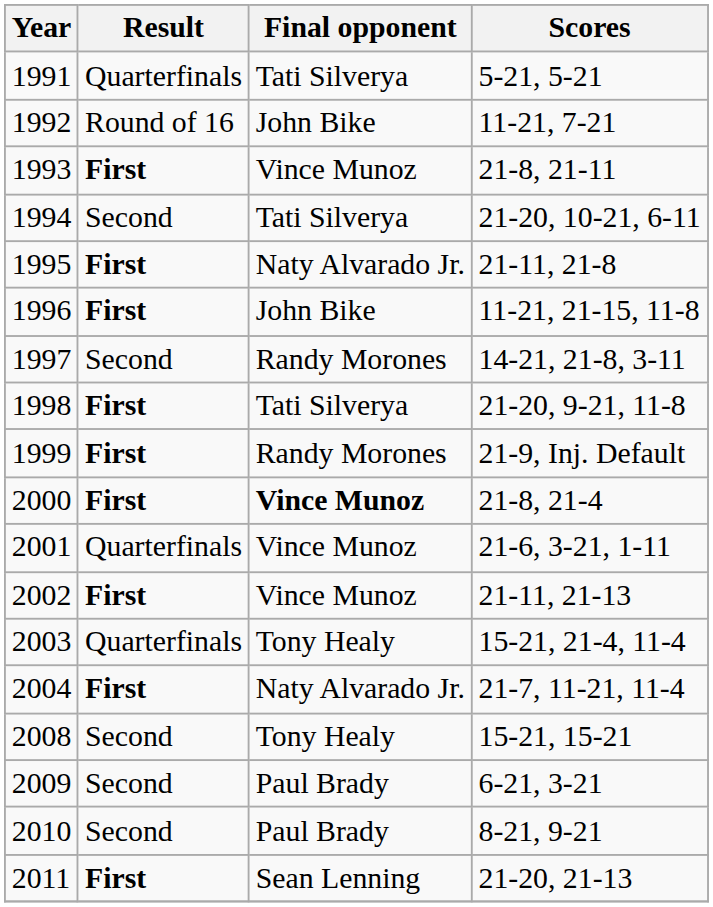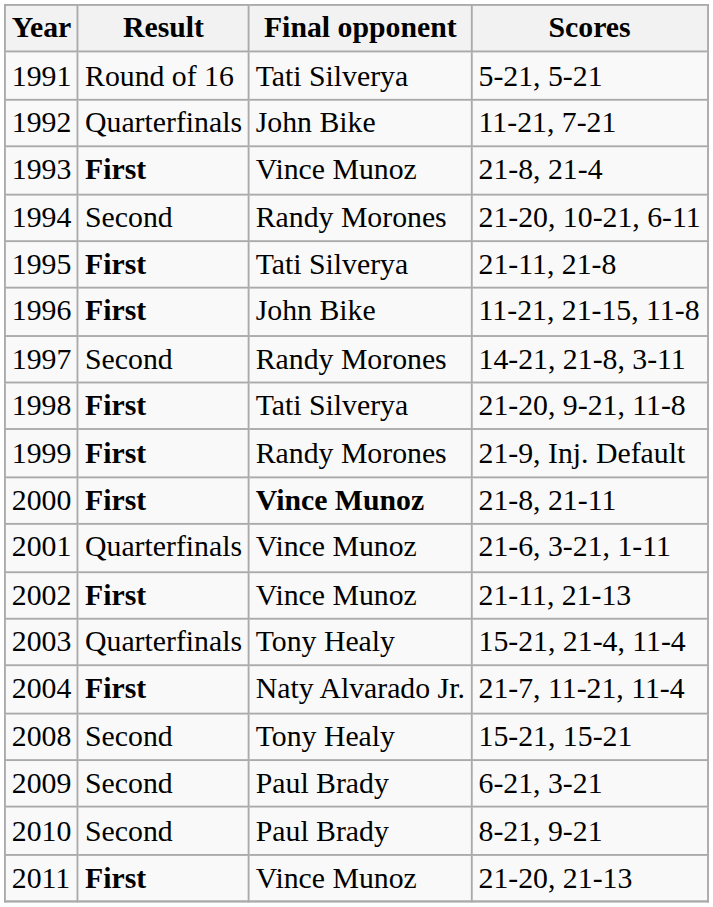1991 | Result: Quarterfinals -> Round of 16
1992 | Result: Round of 16 -> Quarterfinals
1993 | Scores: 21-8, 21-11 -> 21-8, 21-4
1994 | Final opponent: Tati Silverya -> Randy Morones
1995 | Final opponent: Naty Alvarado Jr. -> Tati Silverya
2000 | Scores: 21-8, 21-4 -> 21-8, 21-11
2011 | Final opponent: Sean Lenning -> Vince Munoz
